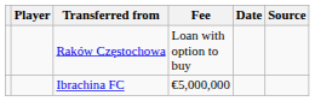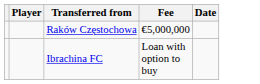- column: Source
Raków Częstochowa | Fee: Loan with option to buy -> €5,000,000
Ibrachina FC | Fee: €5,000,000 -> Loan with option to buy
